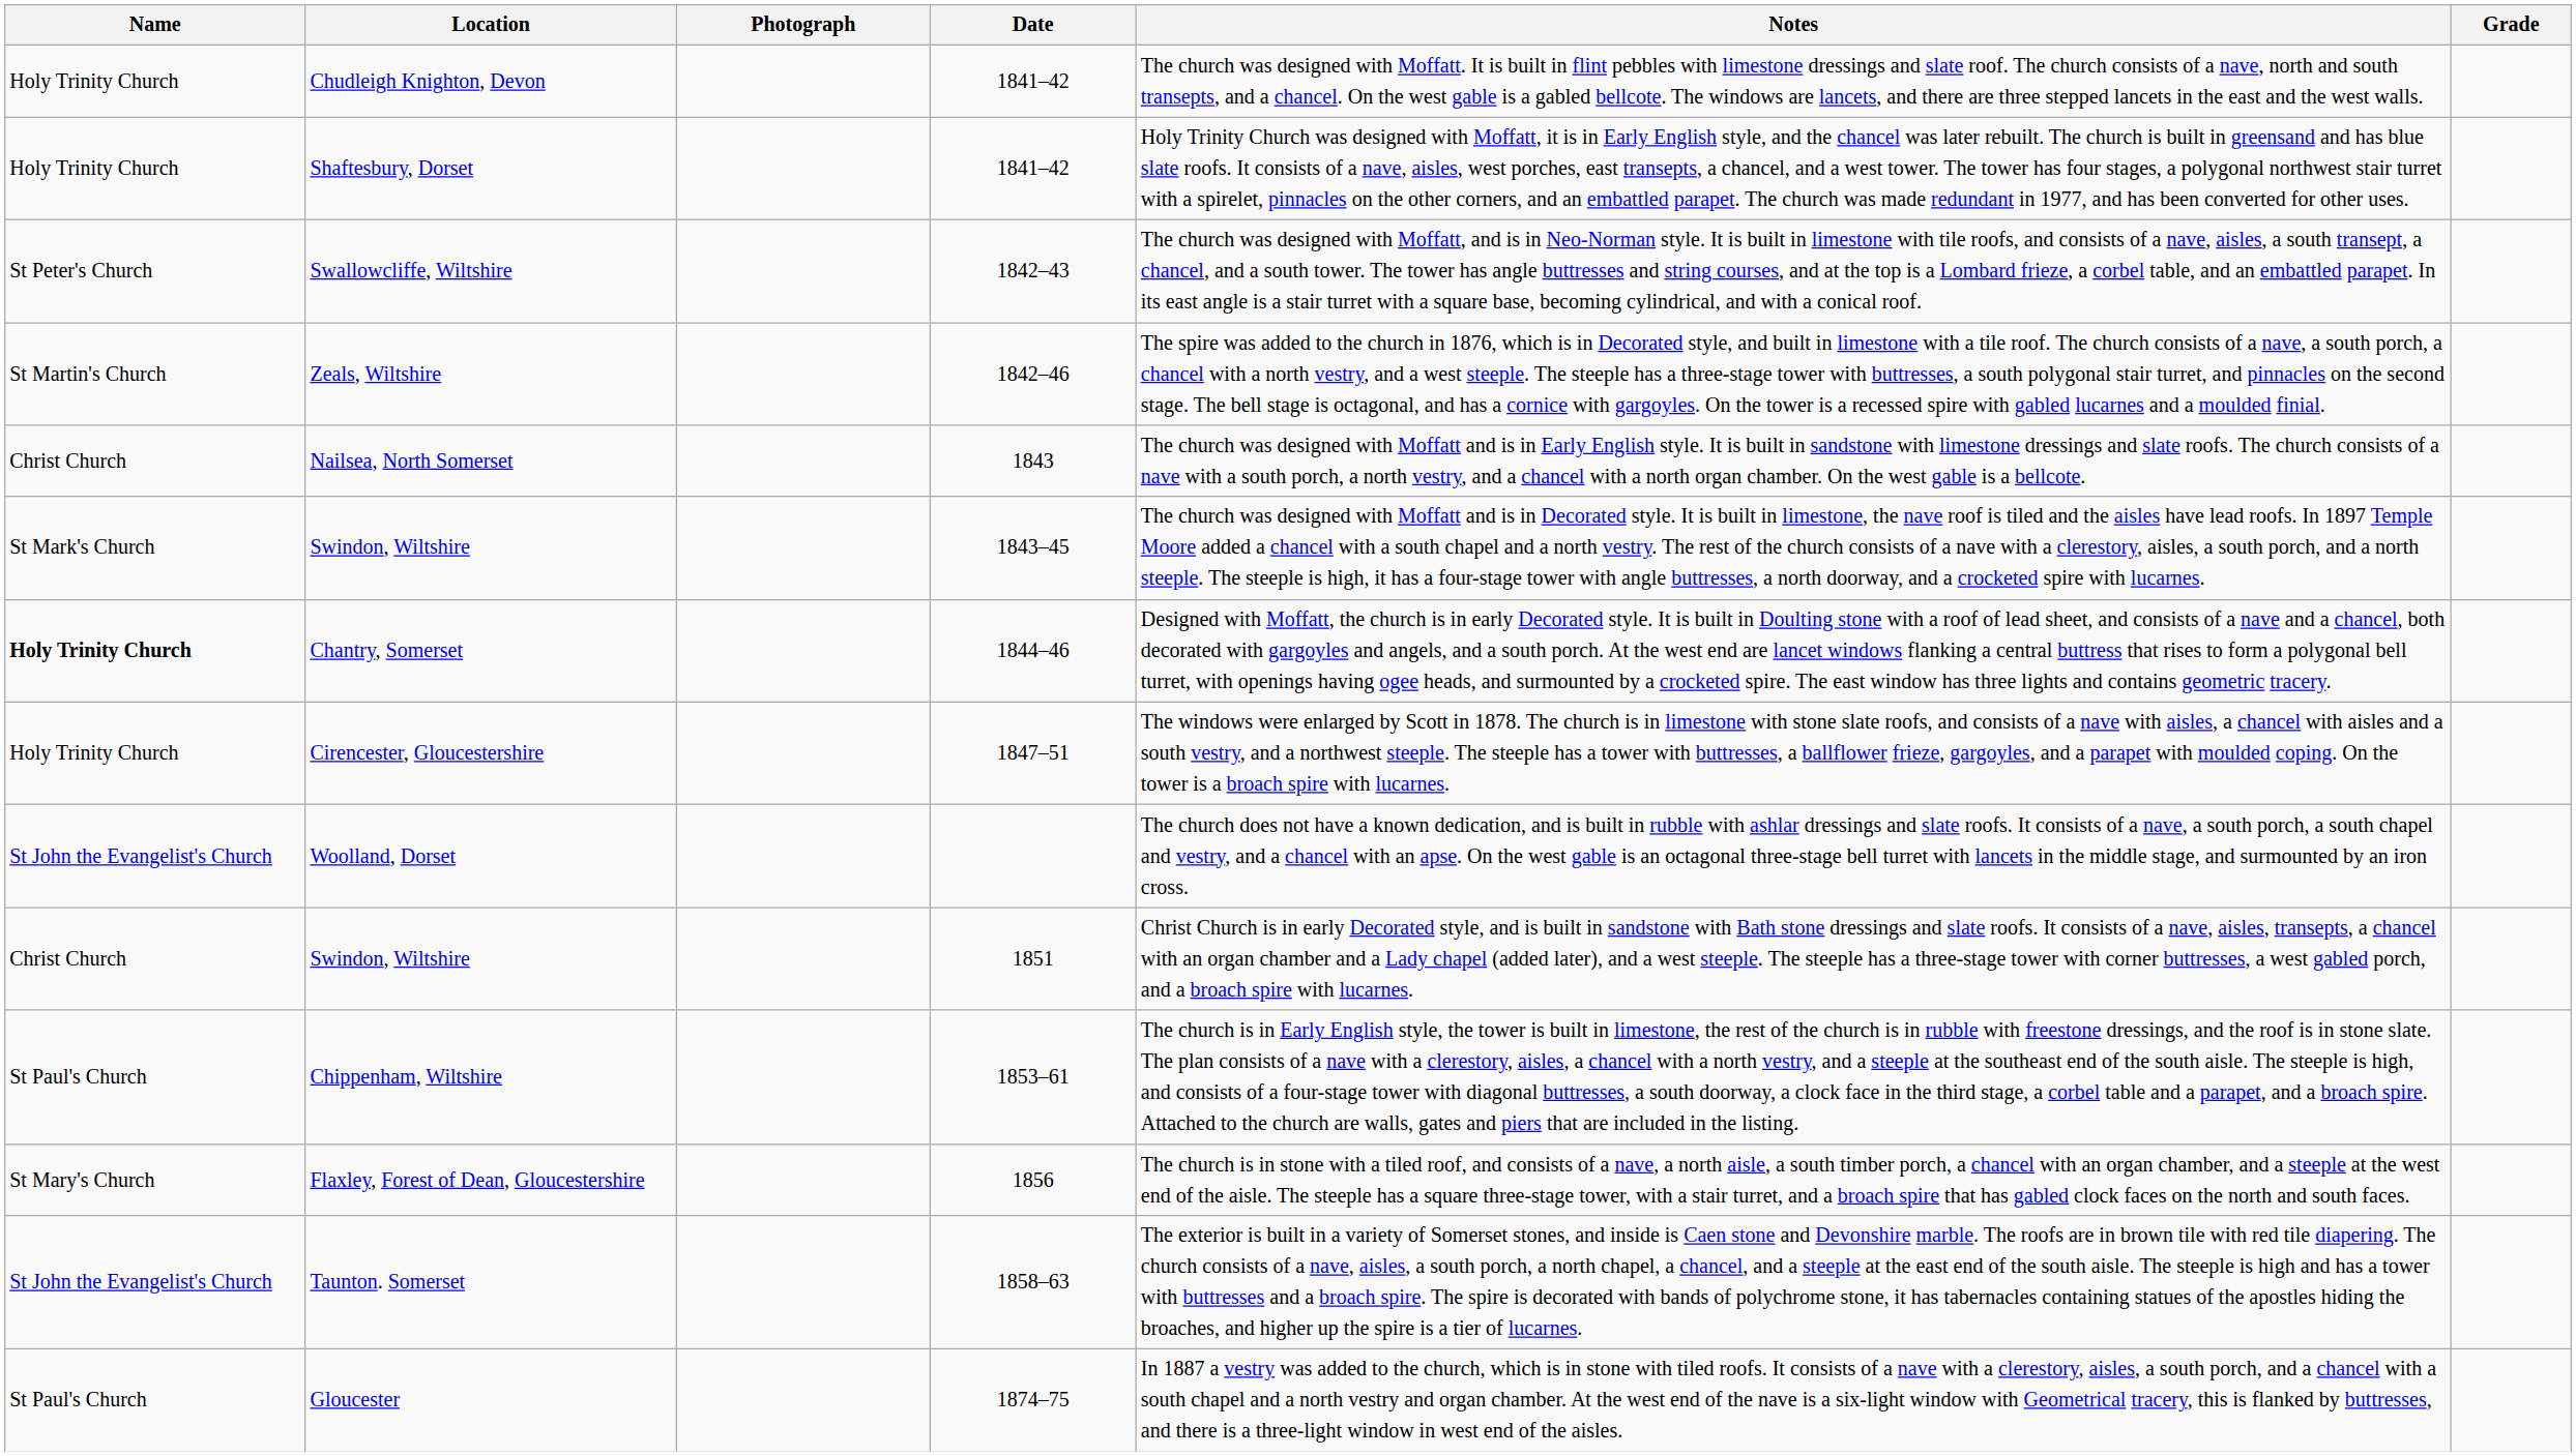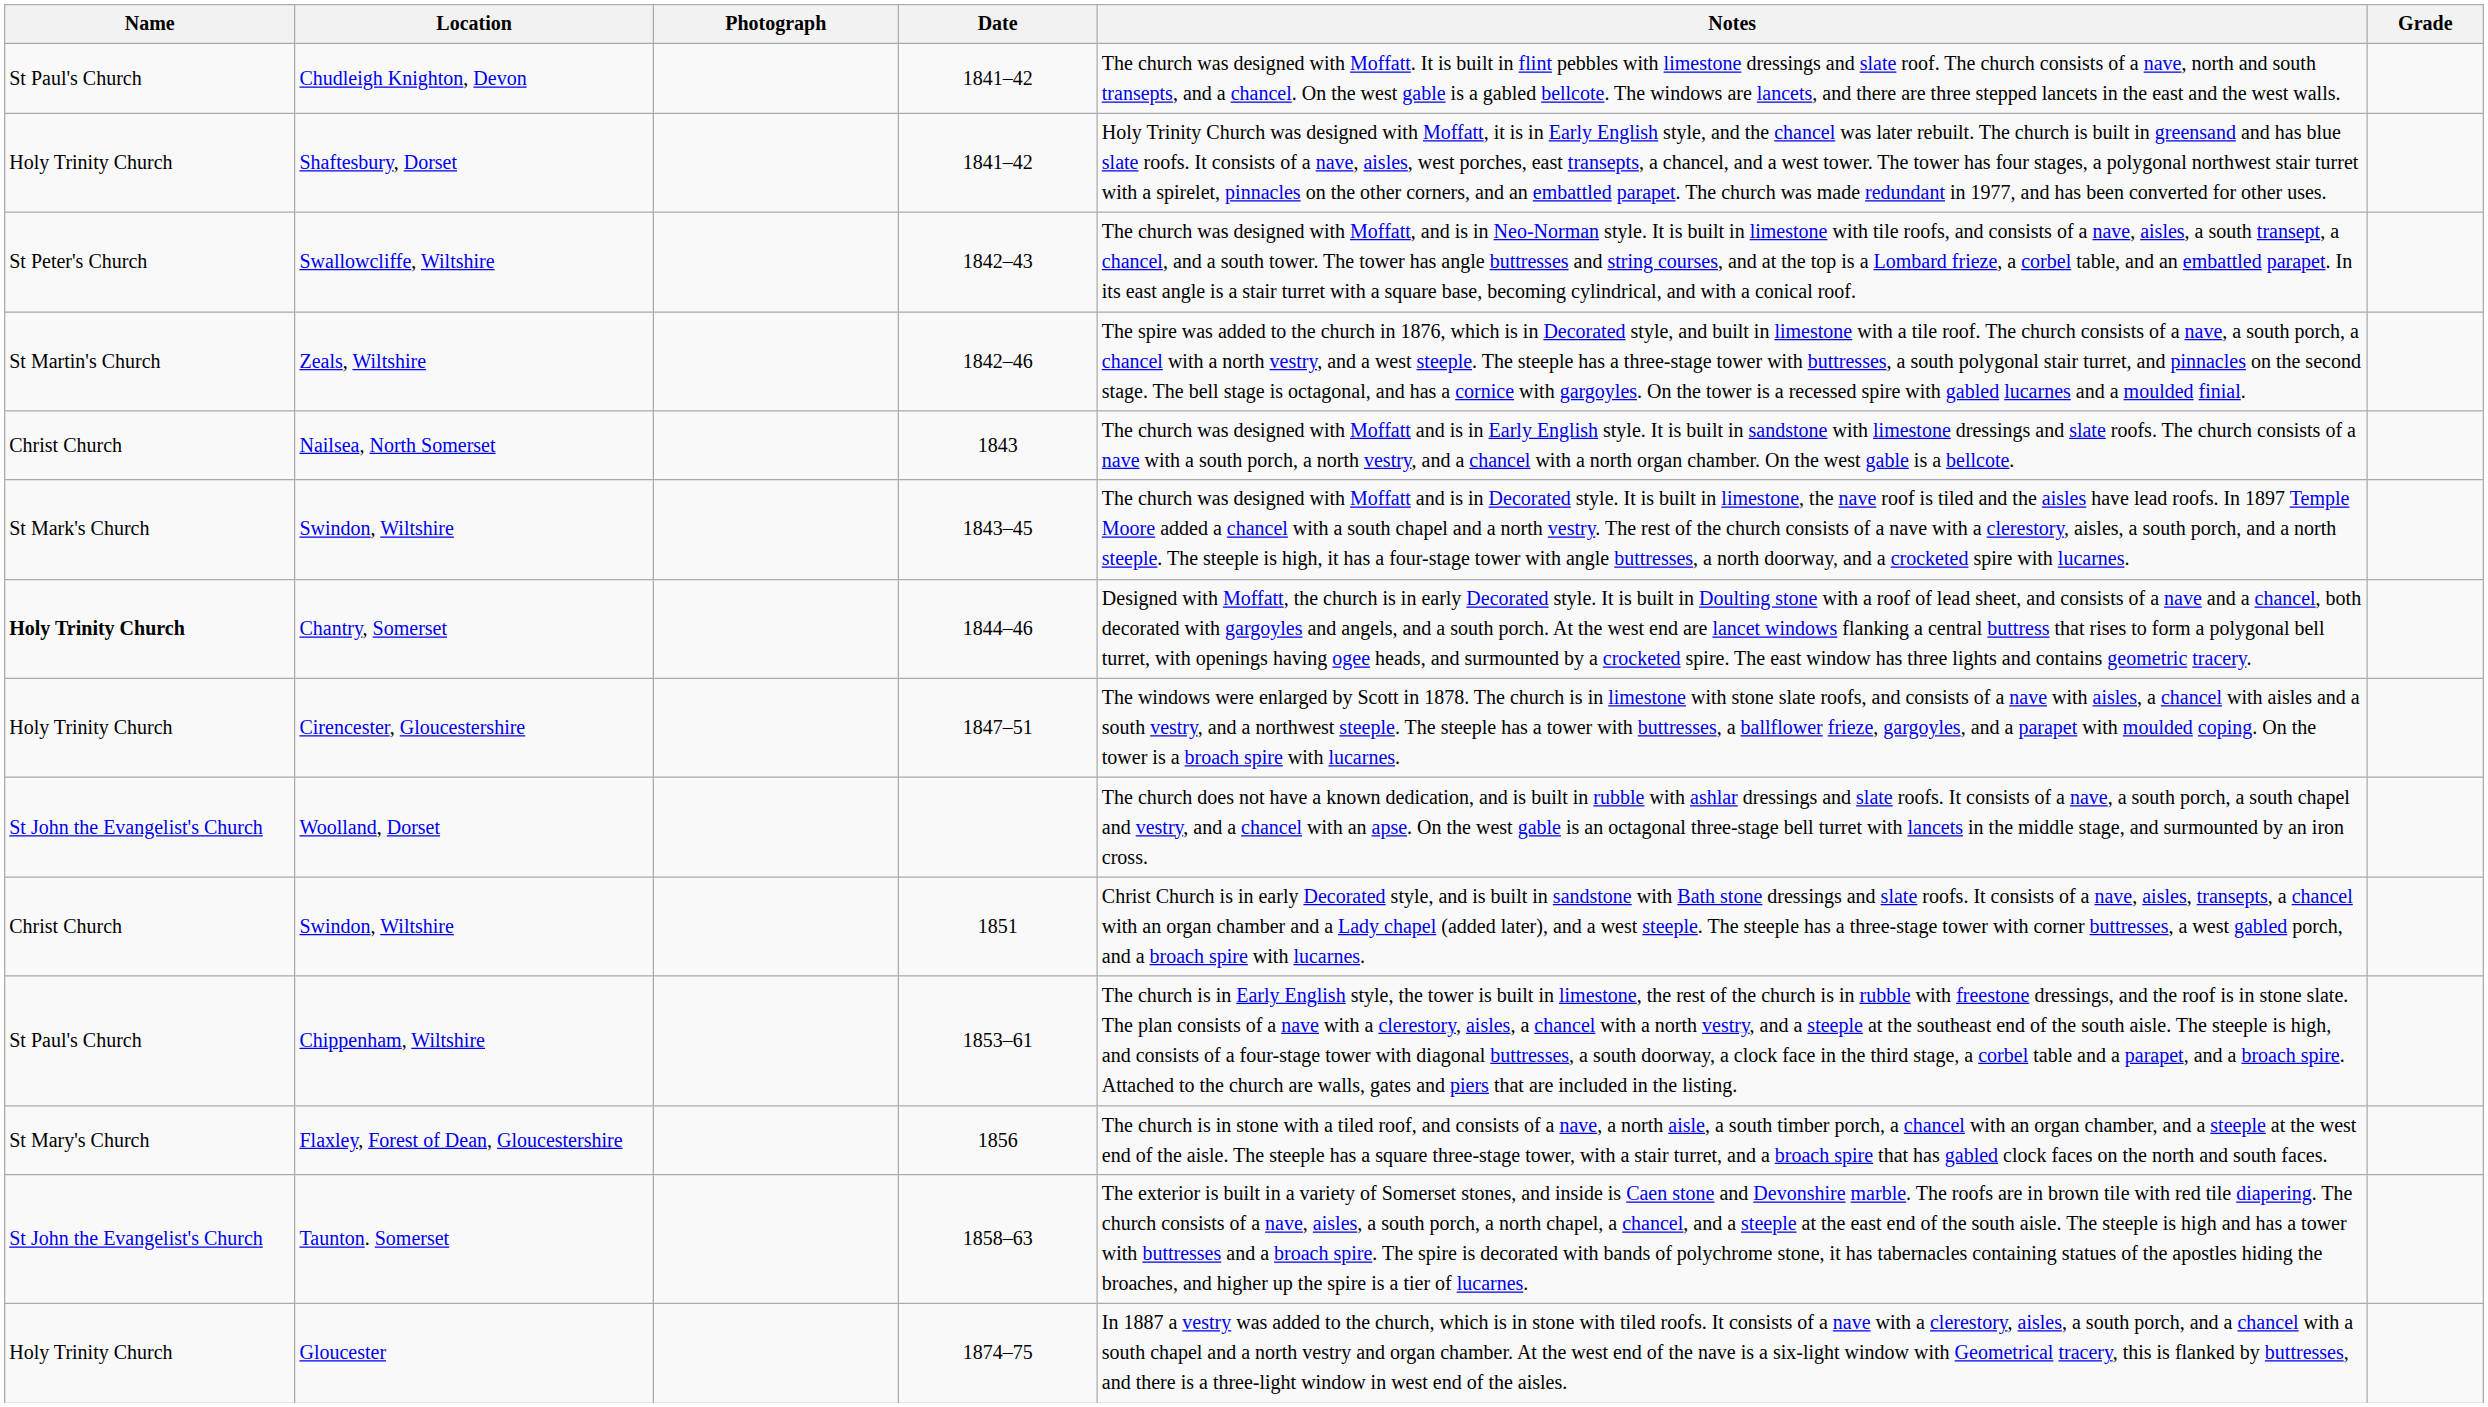Chudleigh Knighton, Devon | Name: Holy Trinity Church -> St Paul's Church
Gloucester | Name: St Paul's Church -> Holy Trinity Church
